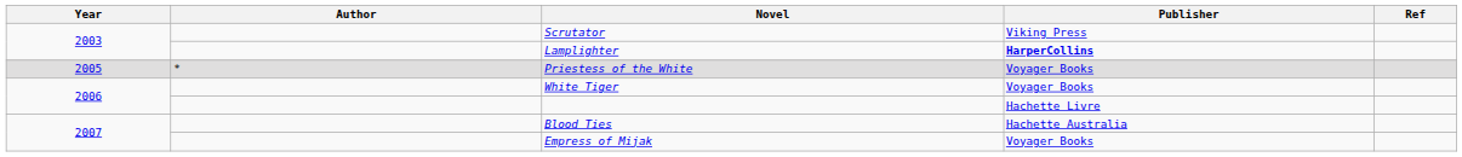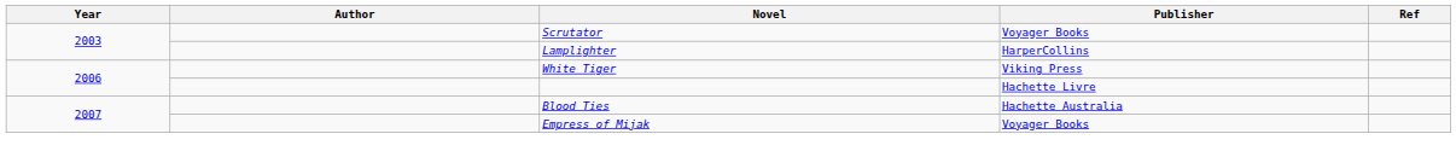Scrutator | Publisher: Viking Press -> Voyager Books
Lamplighter | Publisher: bold -> normal
- row: 2005 | * | Priestess of the White | Voyager Books
White Tiger | Publisher: Voyager Books -> Viking Press
